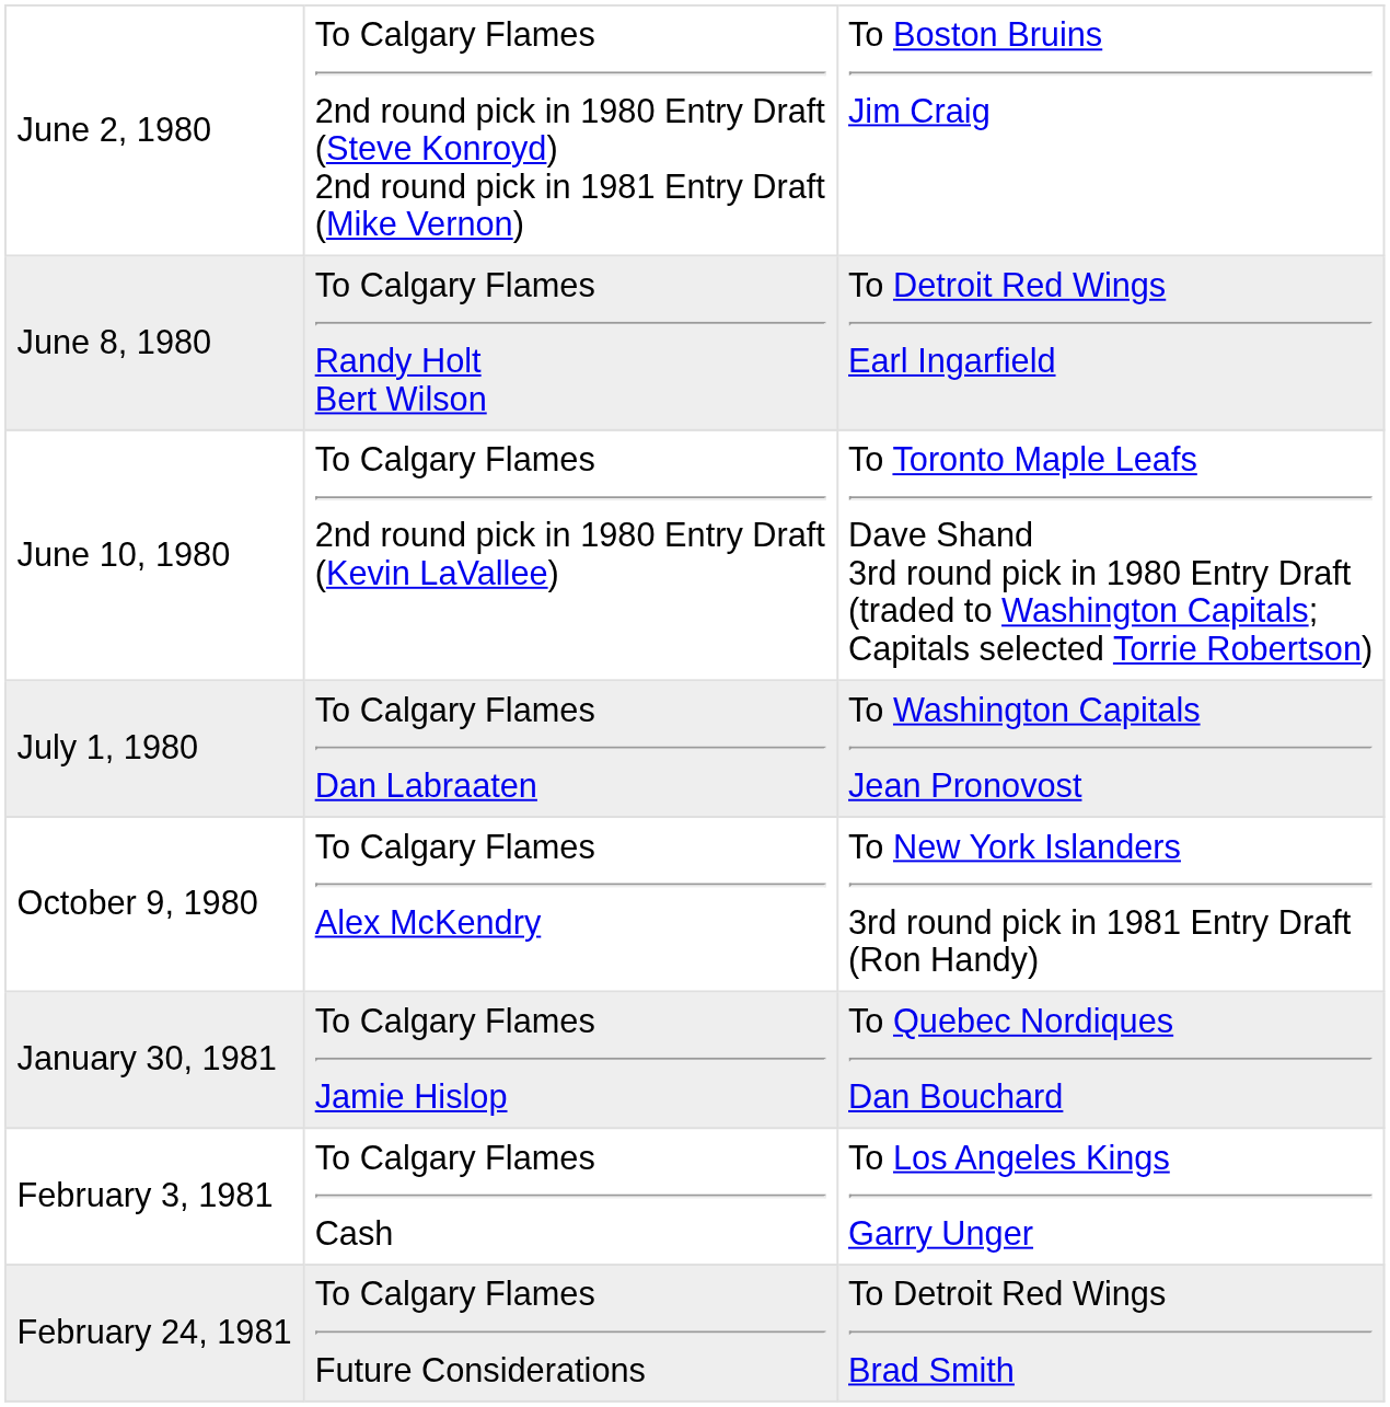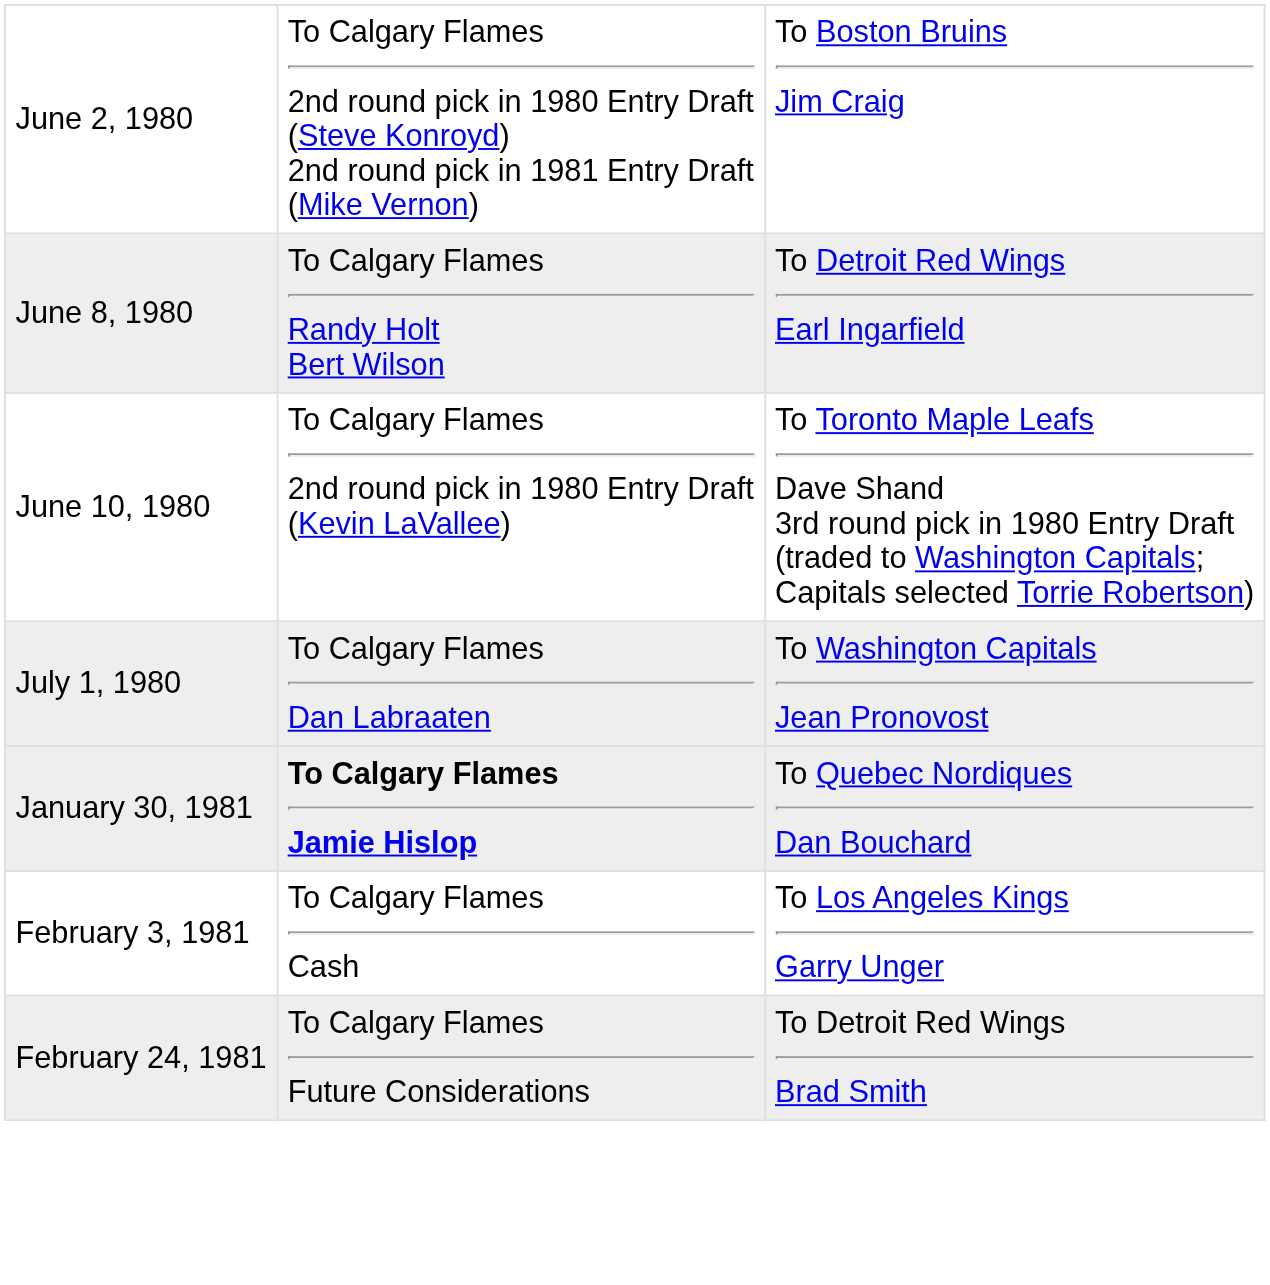- row: October 9, 1980 | To Calgary Flames Alex McKendry | To New York Islanders 3rd round pick in 1981 Entry Draft (Ron Handy)
January 30, 1981 | column 2: normal -> bold
